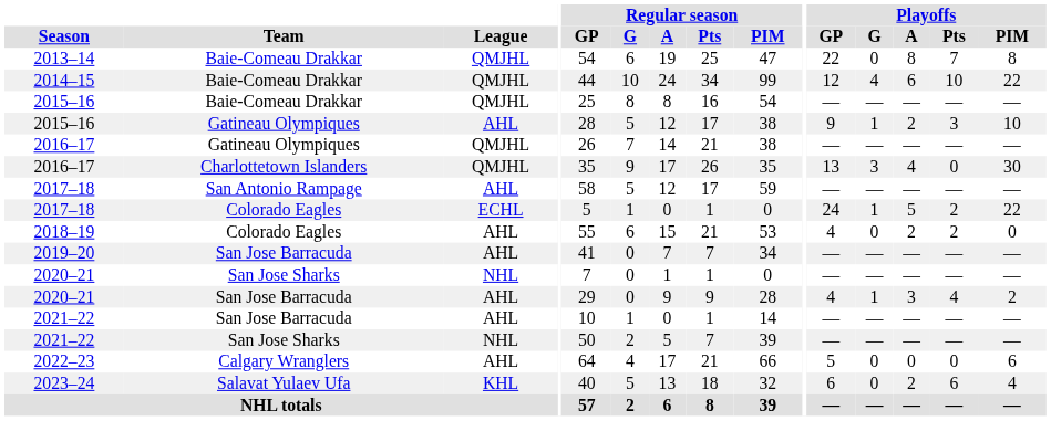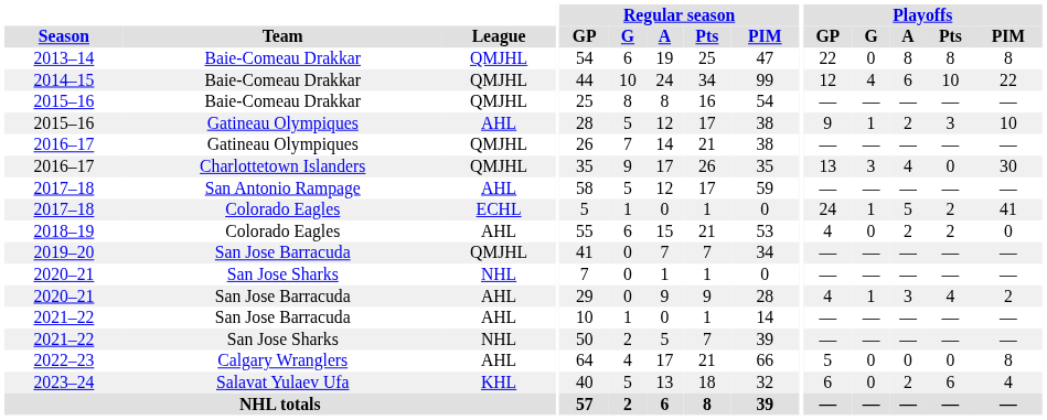2013–14 | Playoffs / Pts: 7 -> 8
2017–18 / Colorado Eagles | Playoffs / PIM: 22 -> 41
2019–20 | League: AHL -> QMJHL
2022–23 | Playoffs / PIM: 6 -> 8
